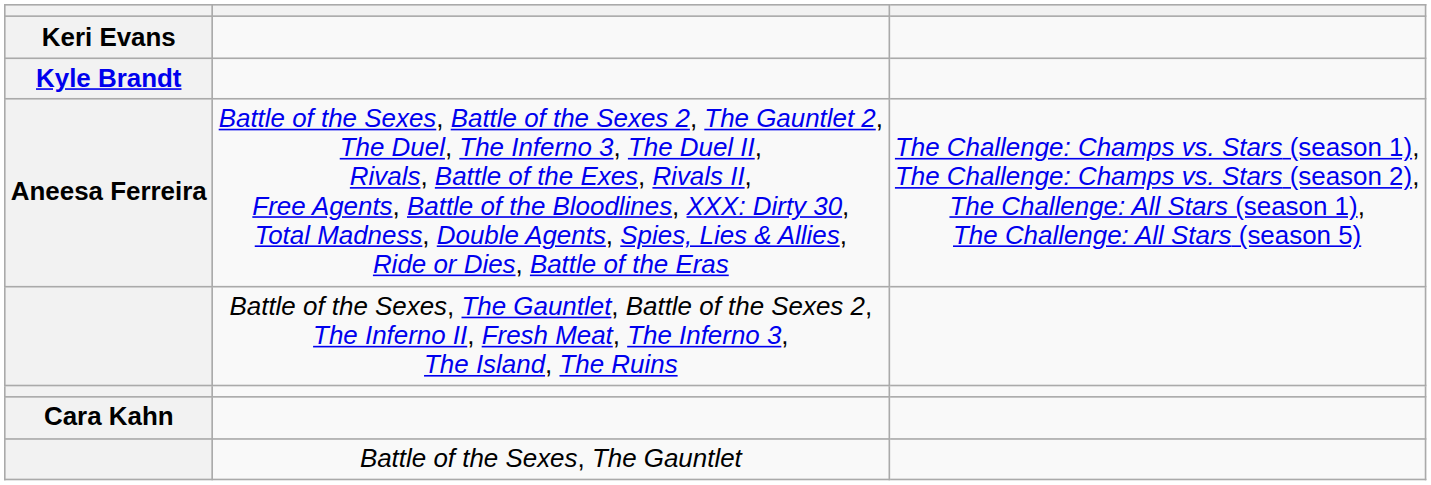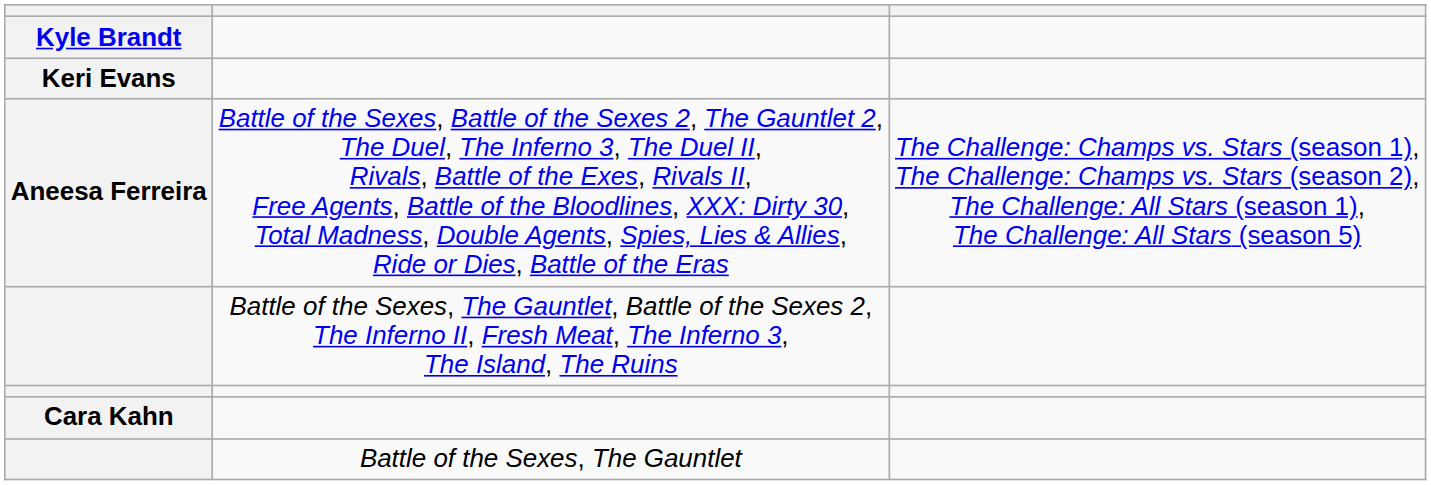rows swapped: Keri Evans <-> Kyle Brandt
